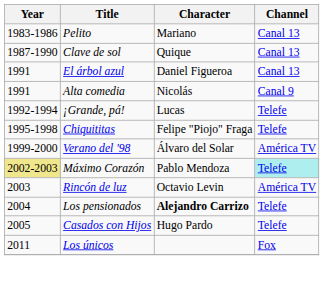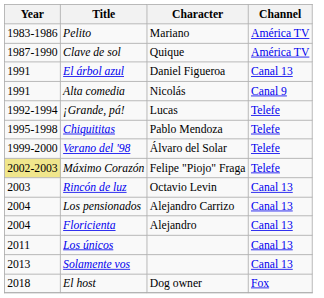Pelito | Channel: Canal 13 -> América TV
Clave de sol | Channel: Canal 13 -> América TV
Chiquititas | Character: Felipe "Piojo" Fraga -> Pablo Mendoza
Verano del '98 | Channel: América TV -> Telefe
Máximo Corazón | Character: Pablo Mendoza -> Felipe "Piojo" Fraga
Máximo Corazón | Channel: paleturquoise background -> no background
Rincón de luz | Channel: América TV -> Canal 13
Los pensionados | Character: bold -> normal
Los pensionados | Channel: Telefe -> Canal 13
+ row: 2004 | Floricienta | Alejandro | Canal 13
- row: 2005 | Casados con Hijos | Hugo Pardo | Telefe
Los únicos | Channel: Fox -> Canal 13
+ row: 2013 | Solamente vos | Canal 13
+ row: 2018 | El host | Dog owner | Fox
